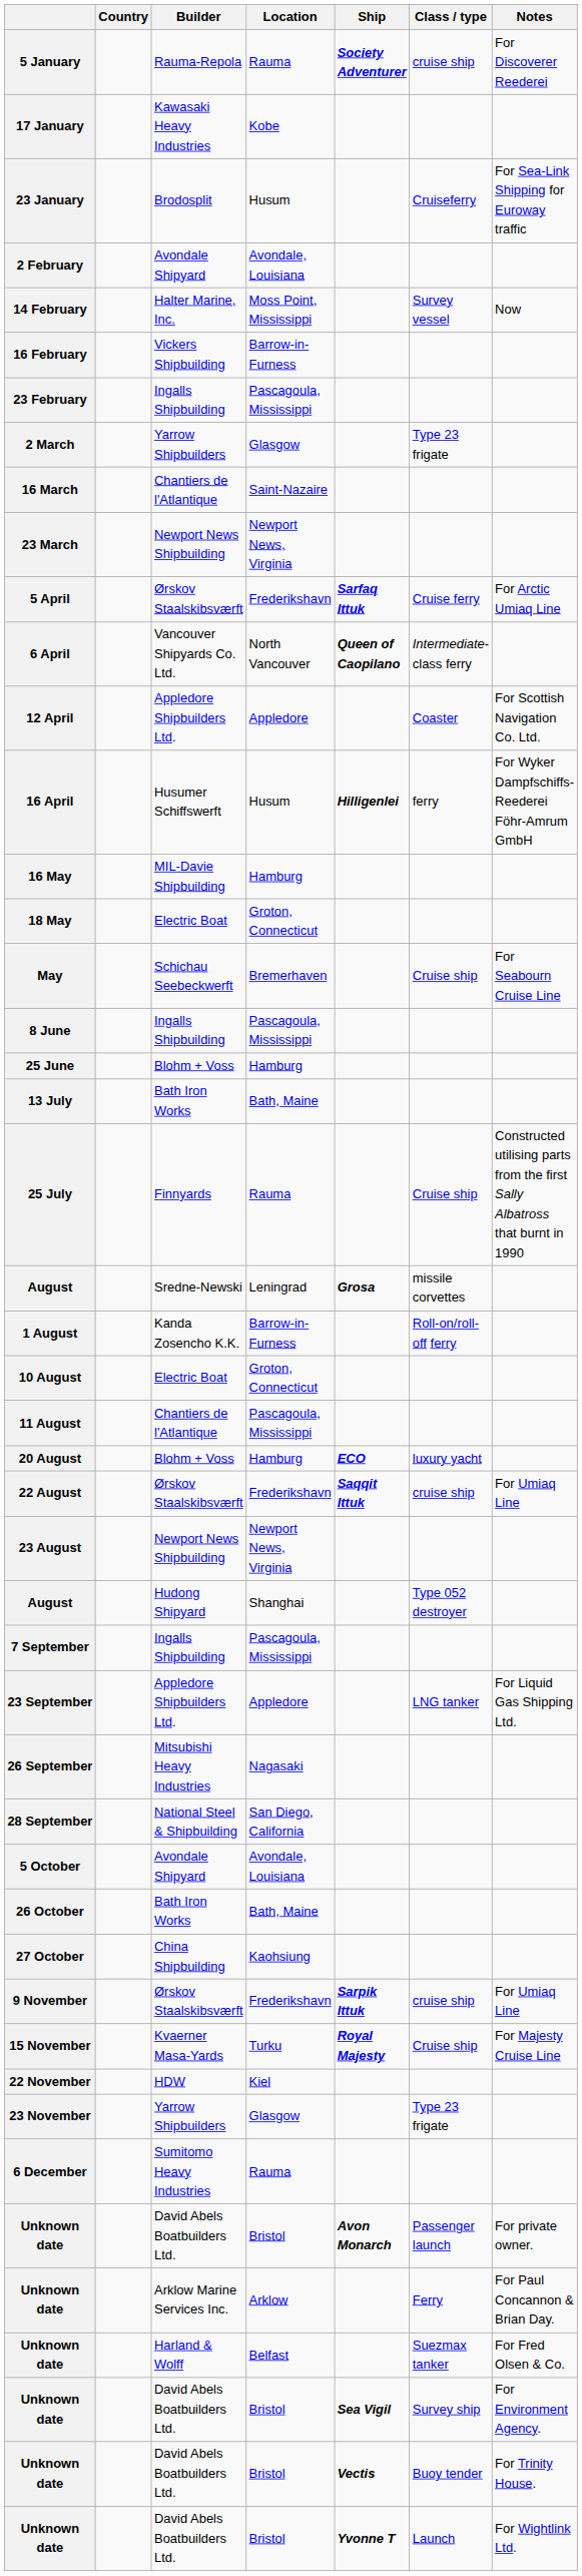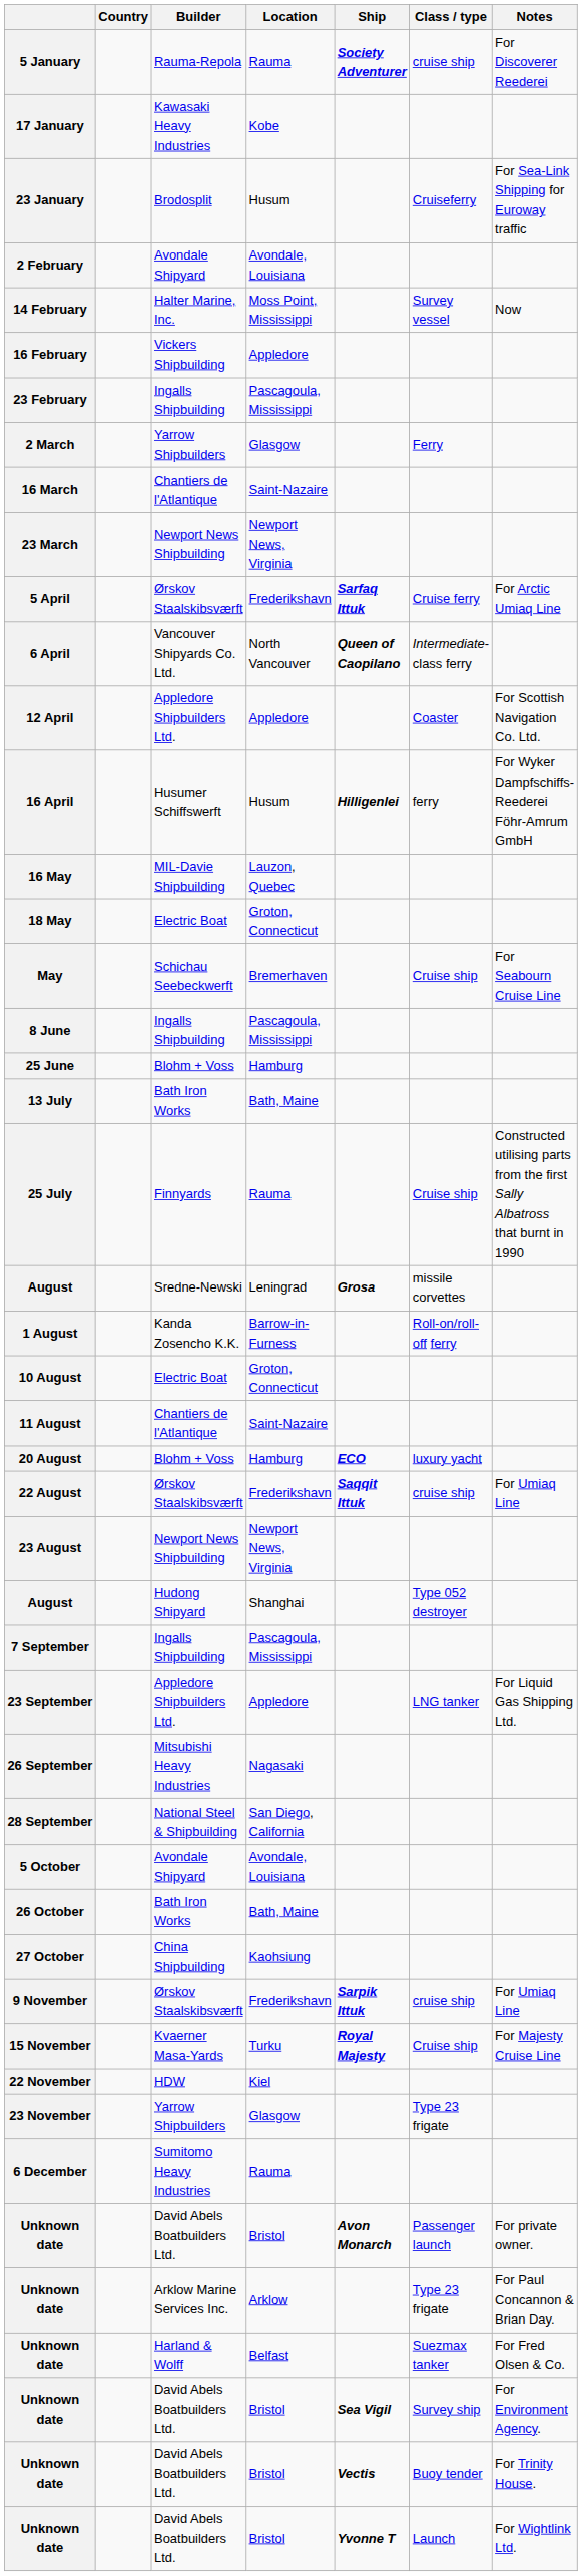16 February | Location: Barrow-in-Furness -> Appledore
2 March | Class / type: Type 23 frigate -> Ferry
16 May | Location: Hamburg -> Lauzon, Quebec
11 August | Location: Pascagoula, Mississippi -> Saint-Nazaire
Unknown date / Arklow Marine Services Inc. | Class / type: Ferry -> Type 23 frigate
